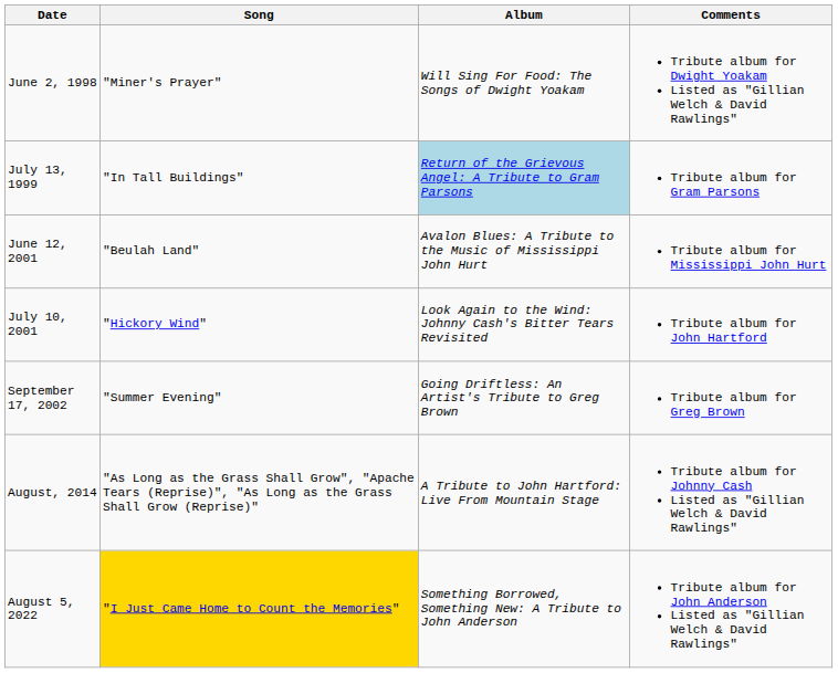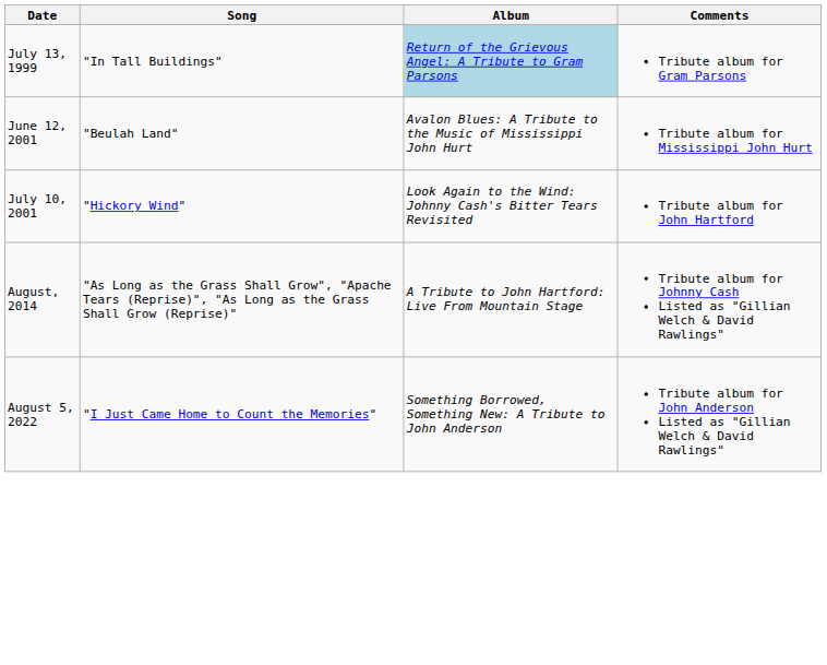- row: June 2, 1998 | "Miner's Prayer" | Will Sing For Food: The Songs of Dwight Yoakam | Tribute album for Dwight Yoakam Listed as "Gillian Welch & David Rawlings"
- row: September 17, 2002 | "Summer Evening" | Going Driftless: An Artist's Tribute to Greg Brown | Tribute album for Greg Brown
August 5, 2022 | Song: gold background -> no background
